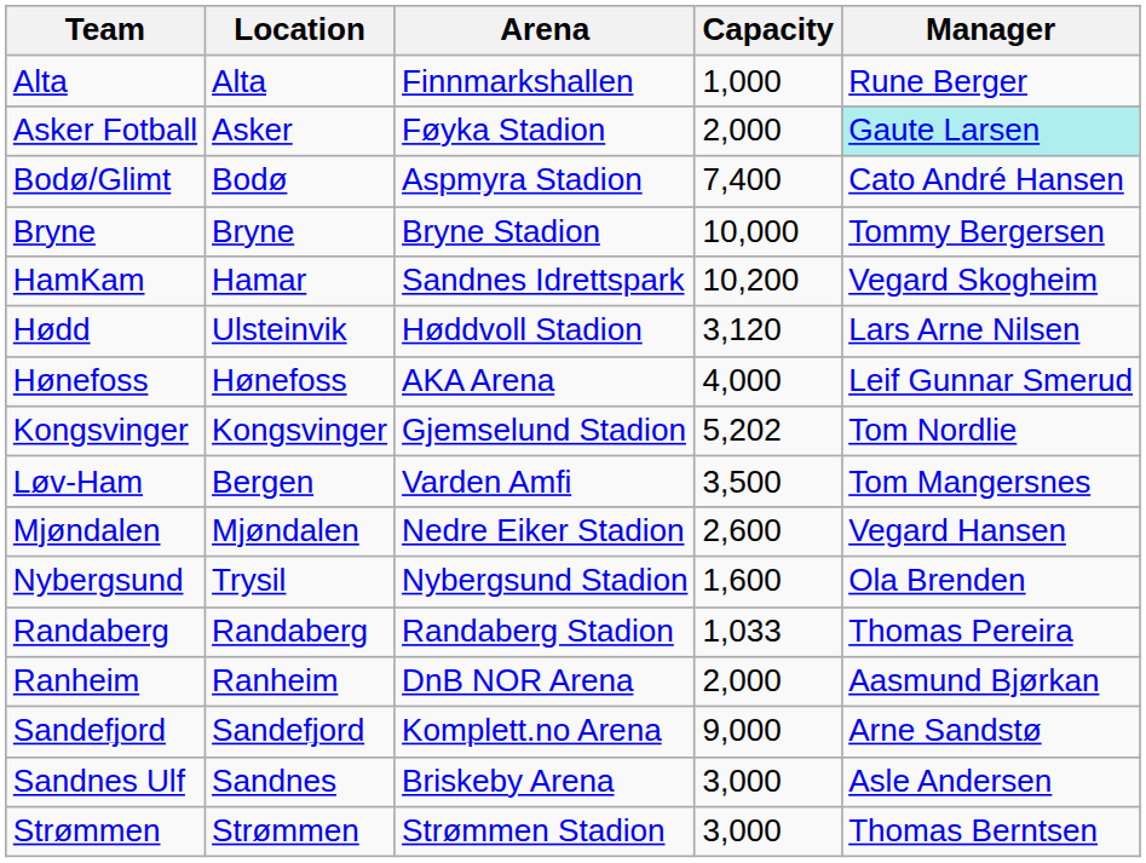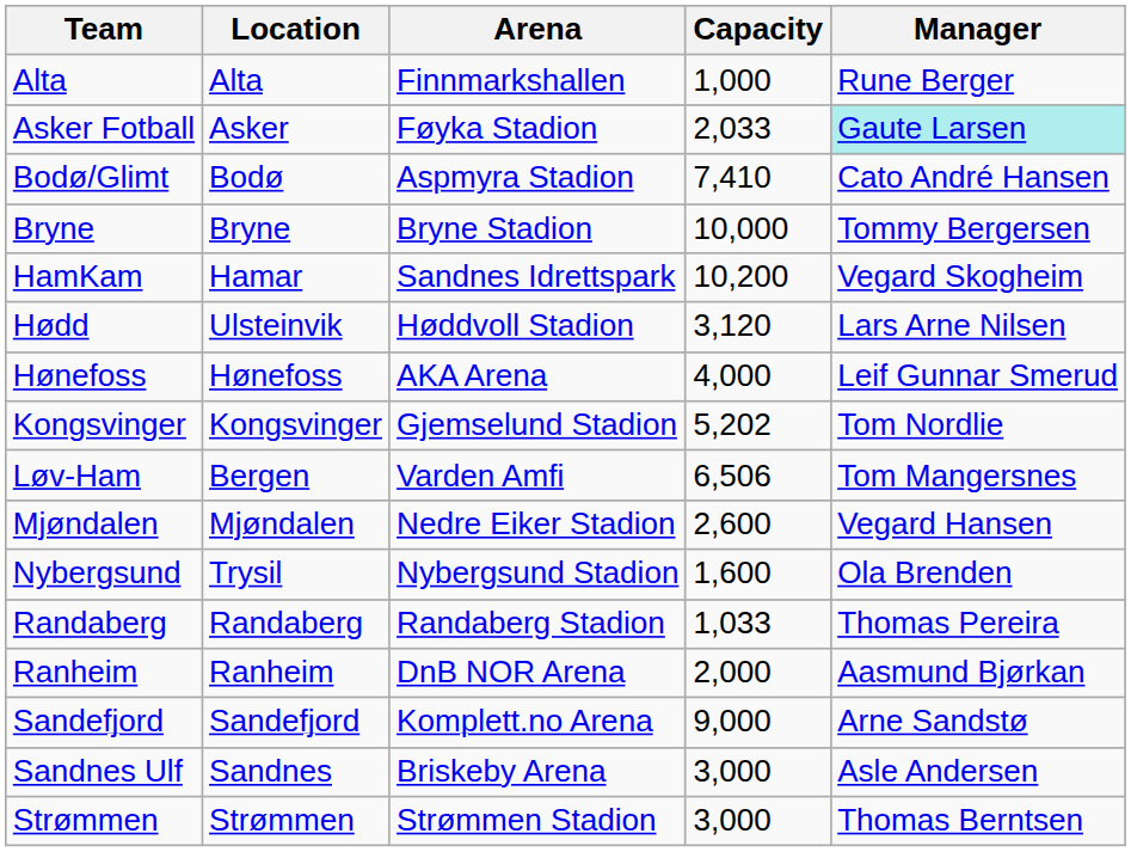Asker Fotball | Capacity: 2,000 -> 2,033
Bodø/Glimt | Capacity: 7,400 -> 7,410
Løv-Ham | Capacity: 3,500 -> 6,506
